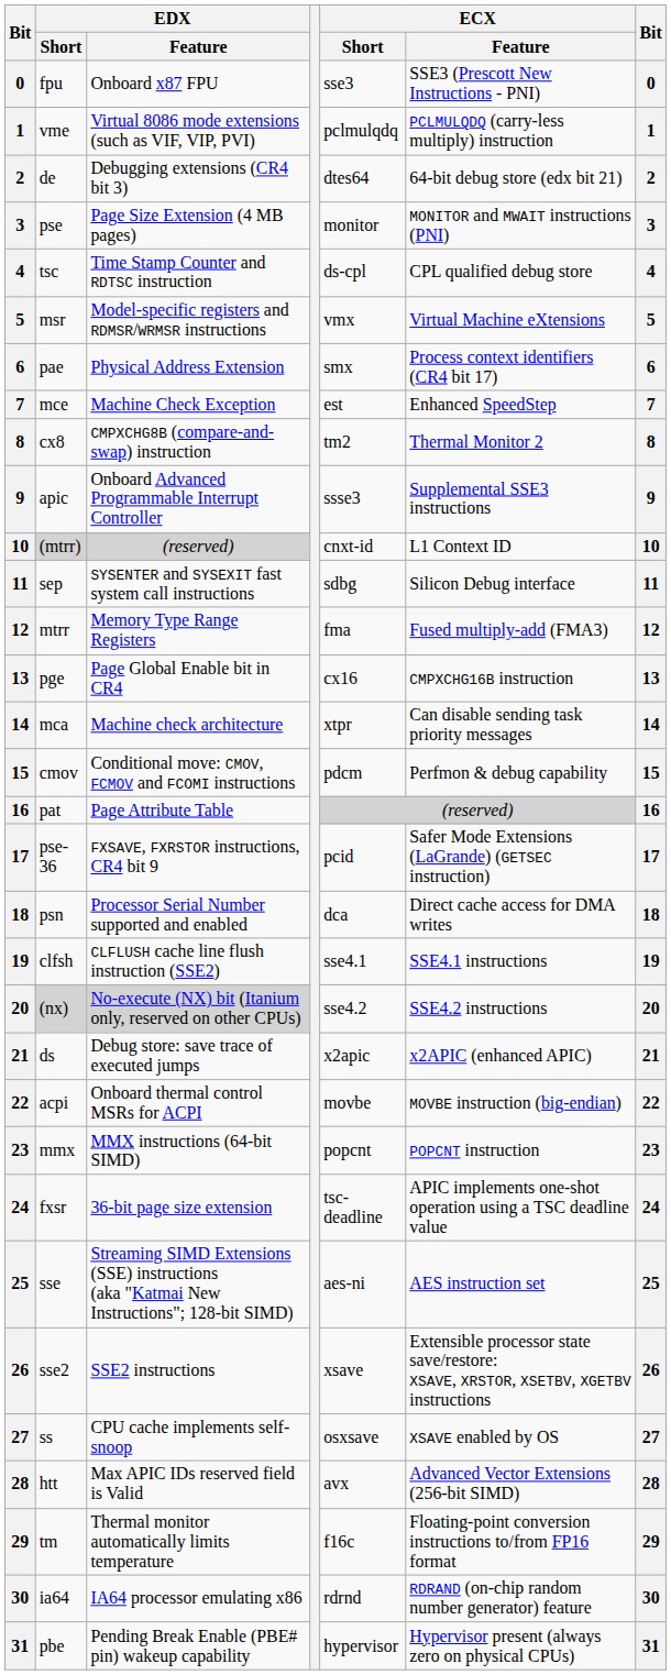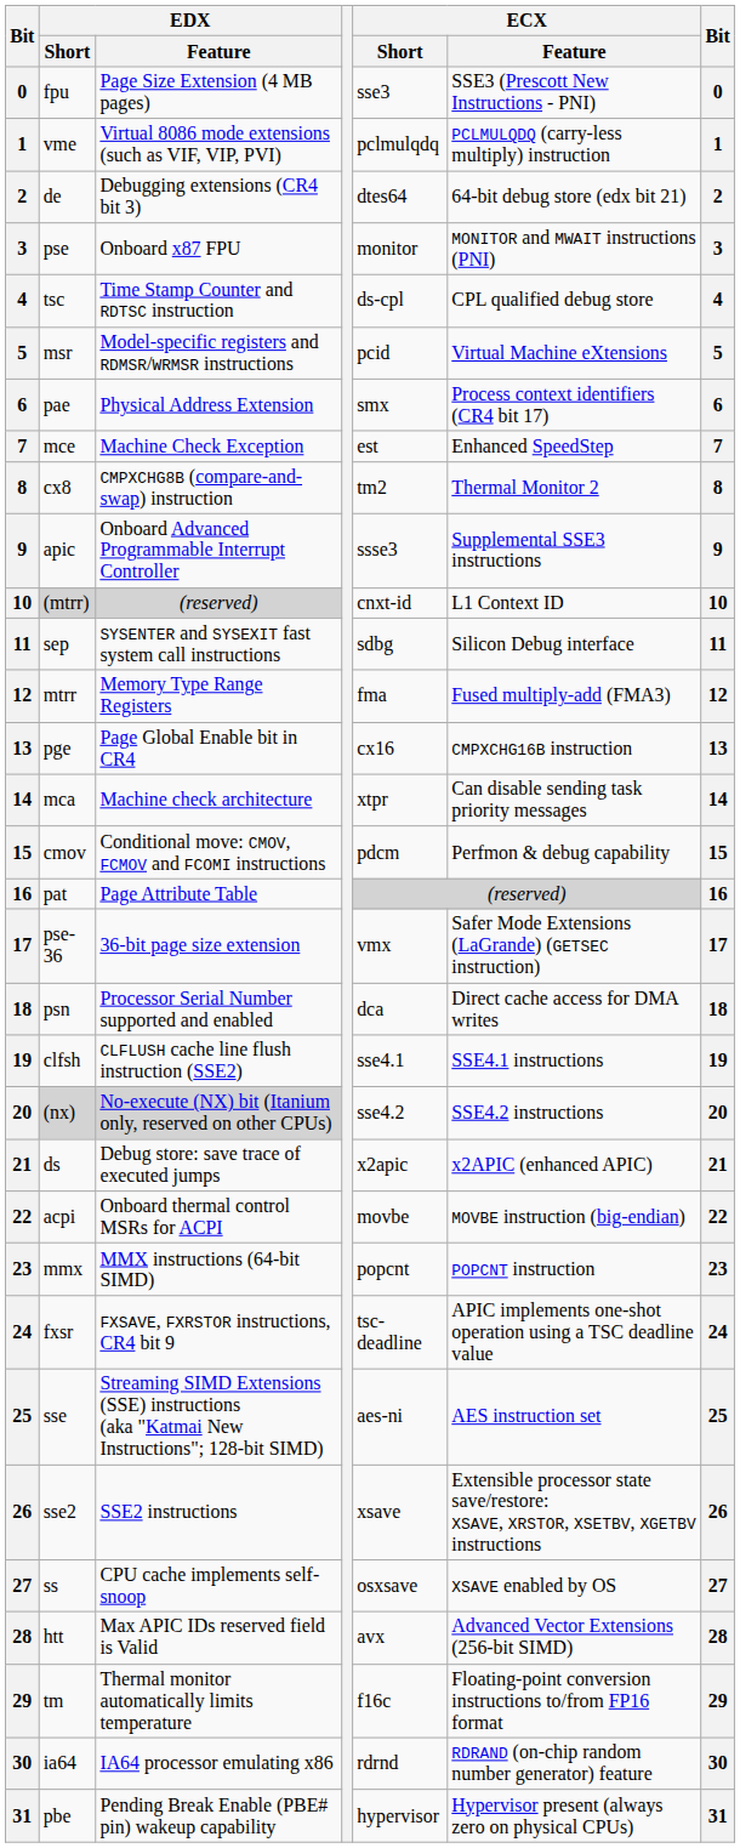fpu | EDX / Feature: Onboard x87 FPU -> Page Size Extension (4 MB pages)
pse | EDX / Feature: Page Size Extension (4 MB pages) -> Onboard x87 FPU
msr | ECX / Short: vmx -> pcid
pse-36 | EDX / Feature: FXSAVE, FXRSTOR instructions, CR4 bit 9 -> 36-bit page size extension
pse-36 | ECX / Short: pcid -> vmx
fxsr | EDX / Feature: 36-bit page size extension -> FXSAVE, FXRSTOR instructions, CR4 bit 9
